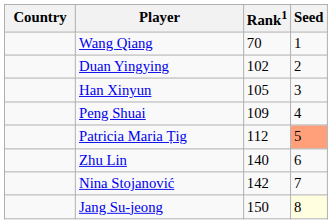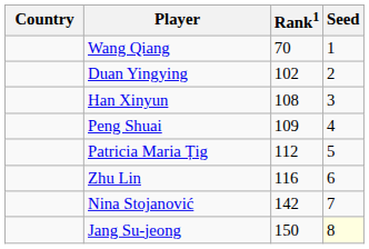Han Xinyun | Rank1: 105 -> 108
Patricia Maria Țig | Seed: lightsalmon background -> no background
Zhu Lin | Rank1: 140 -> 116
